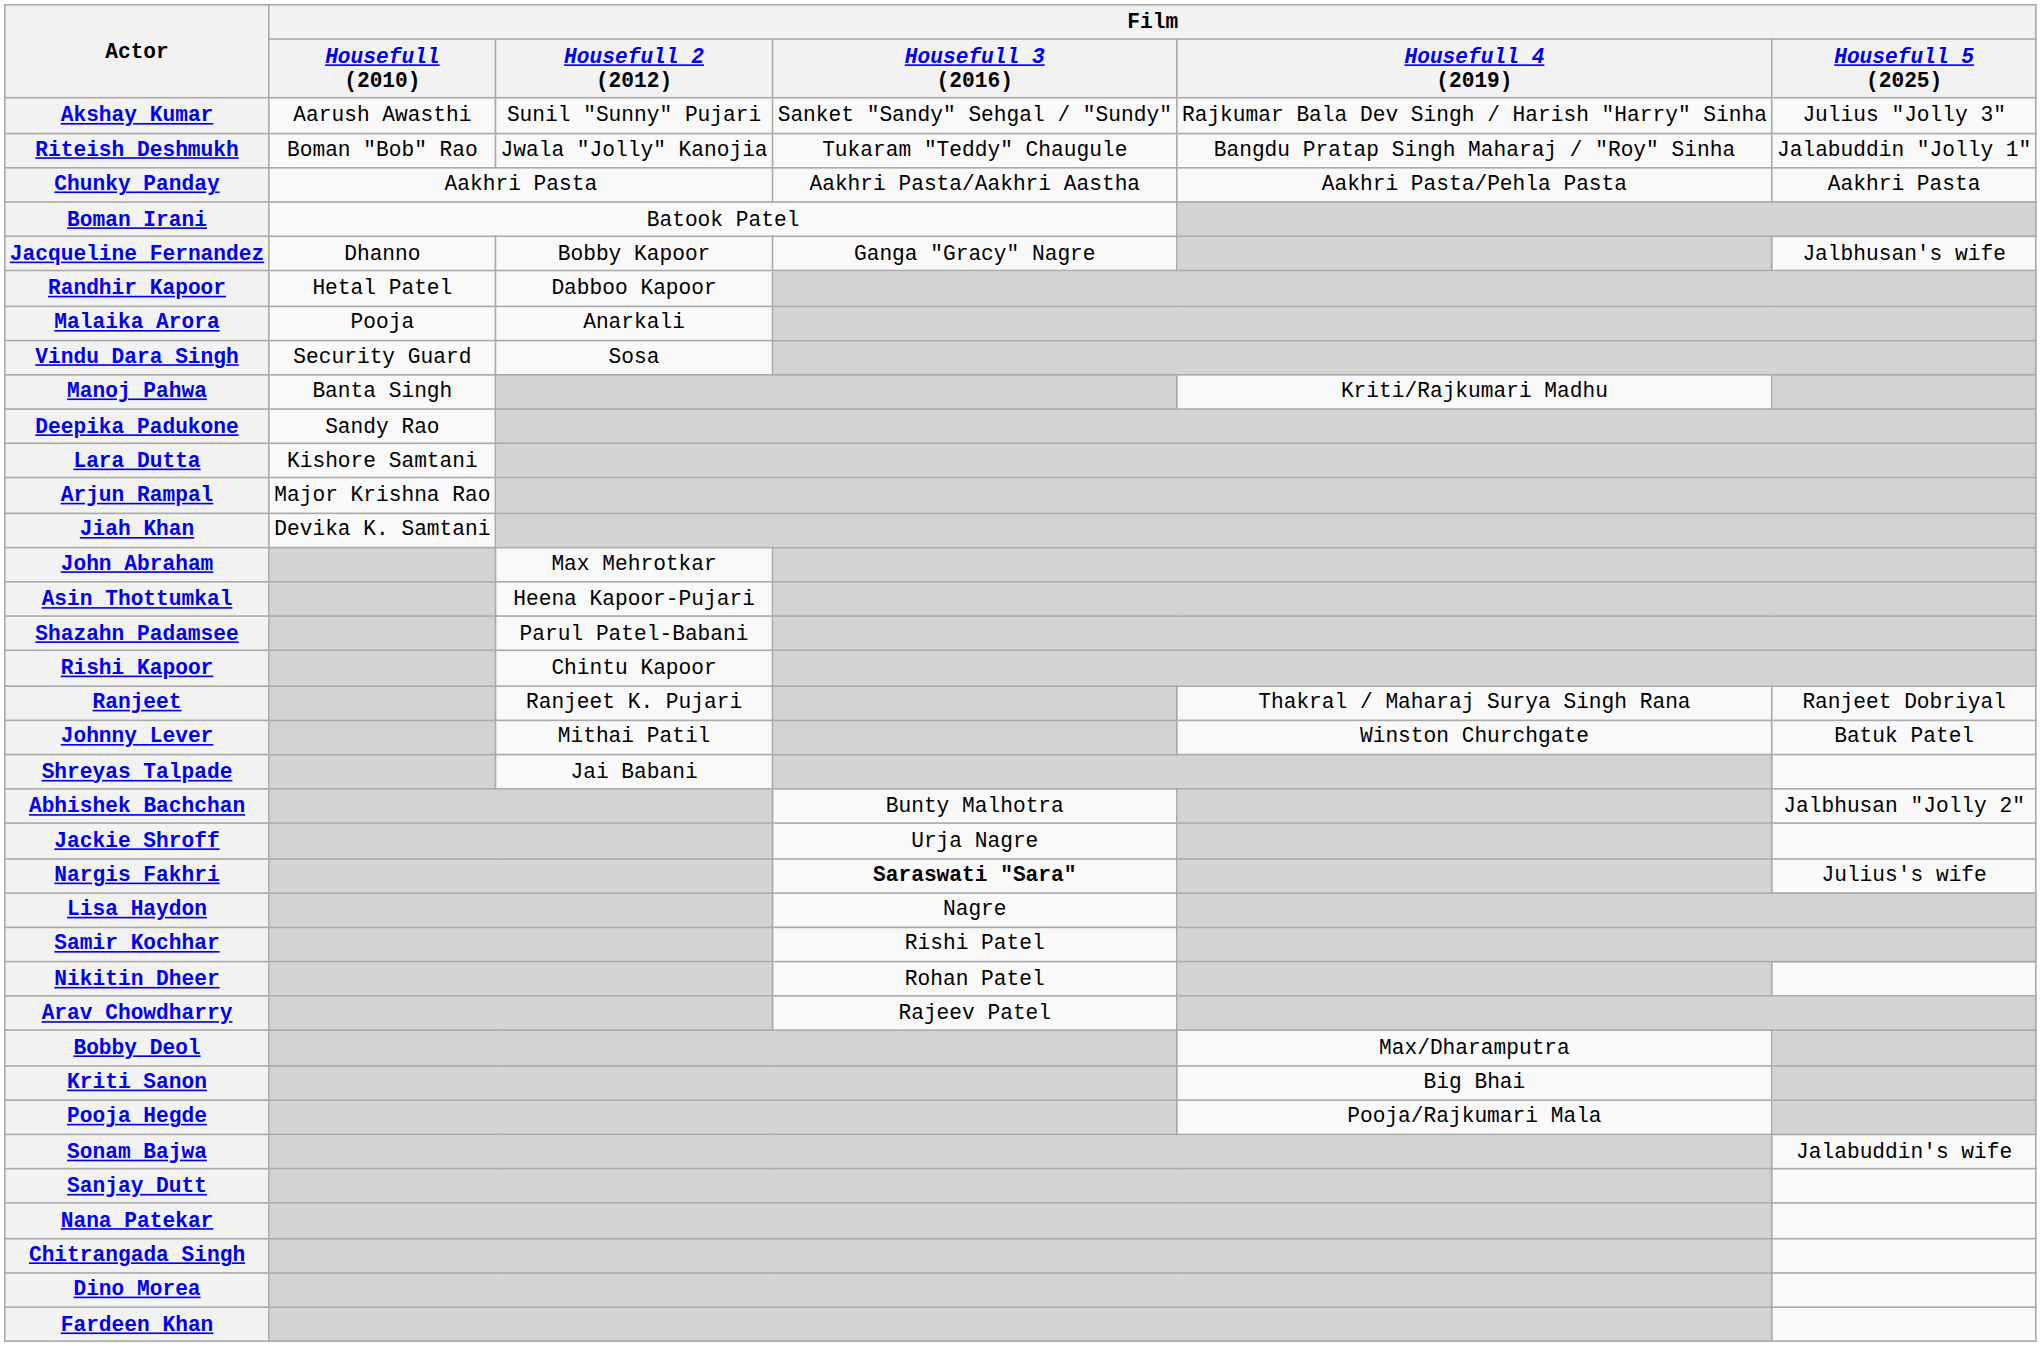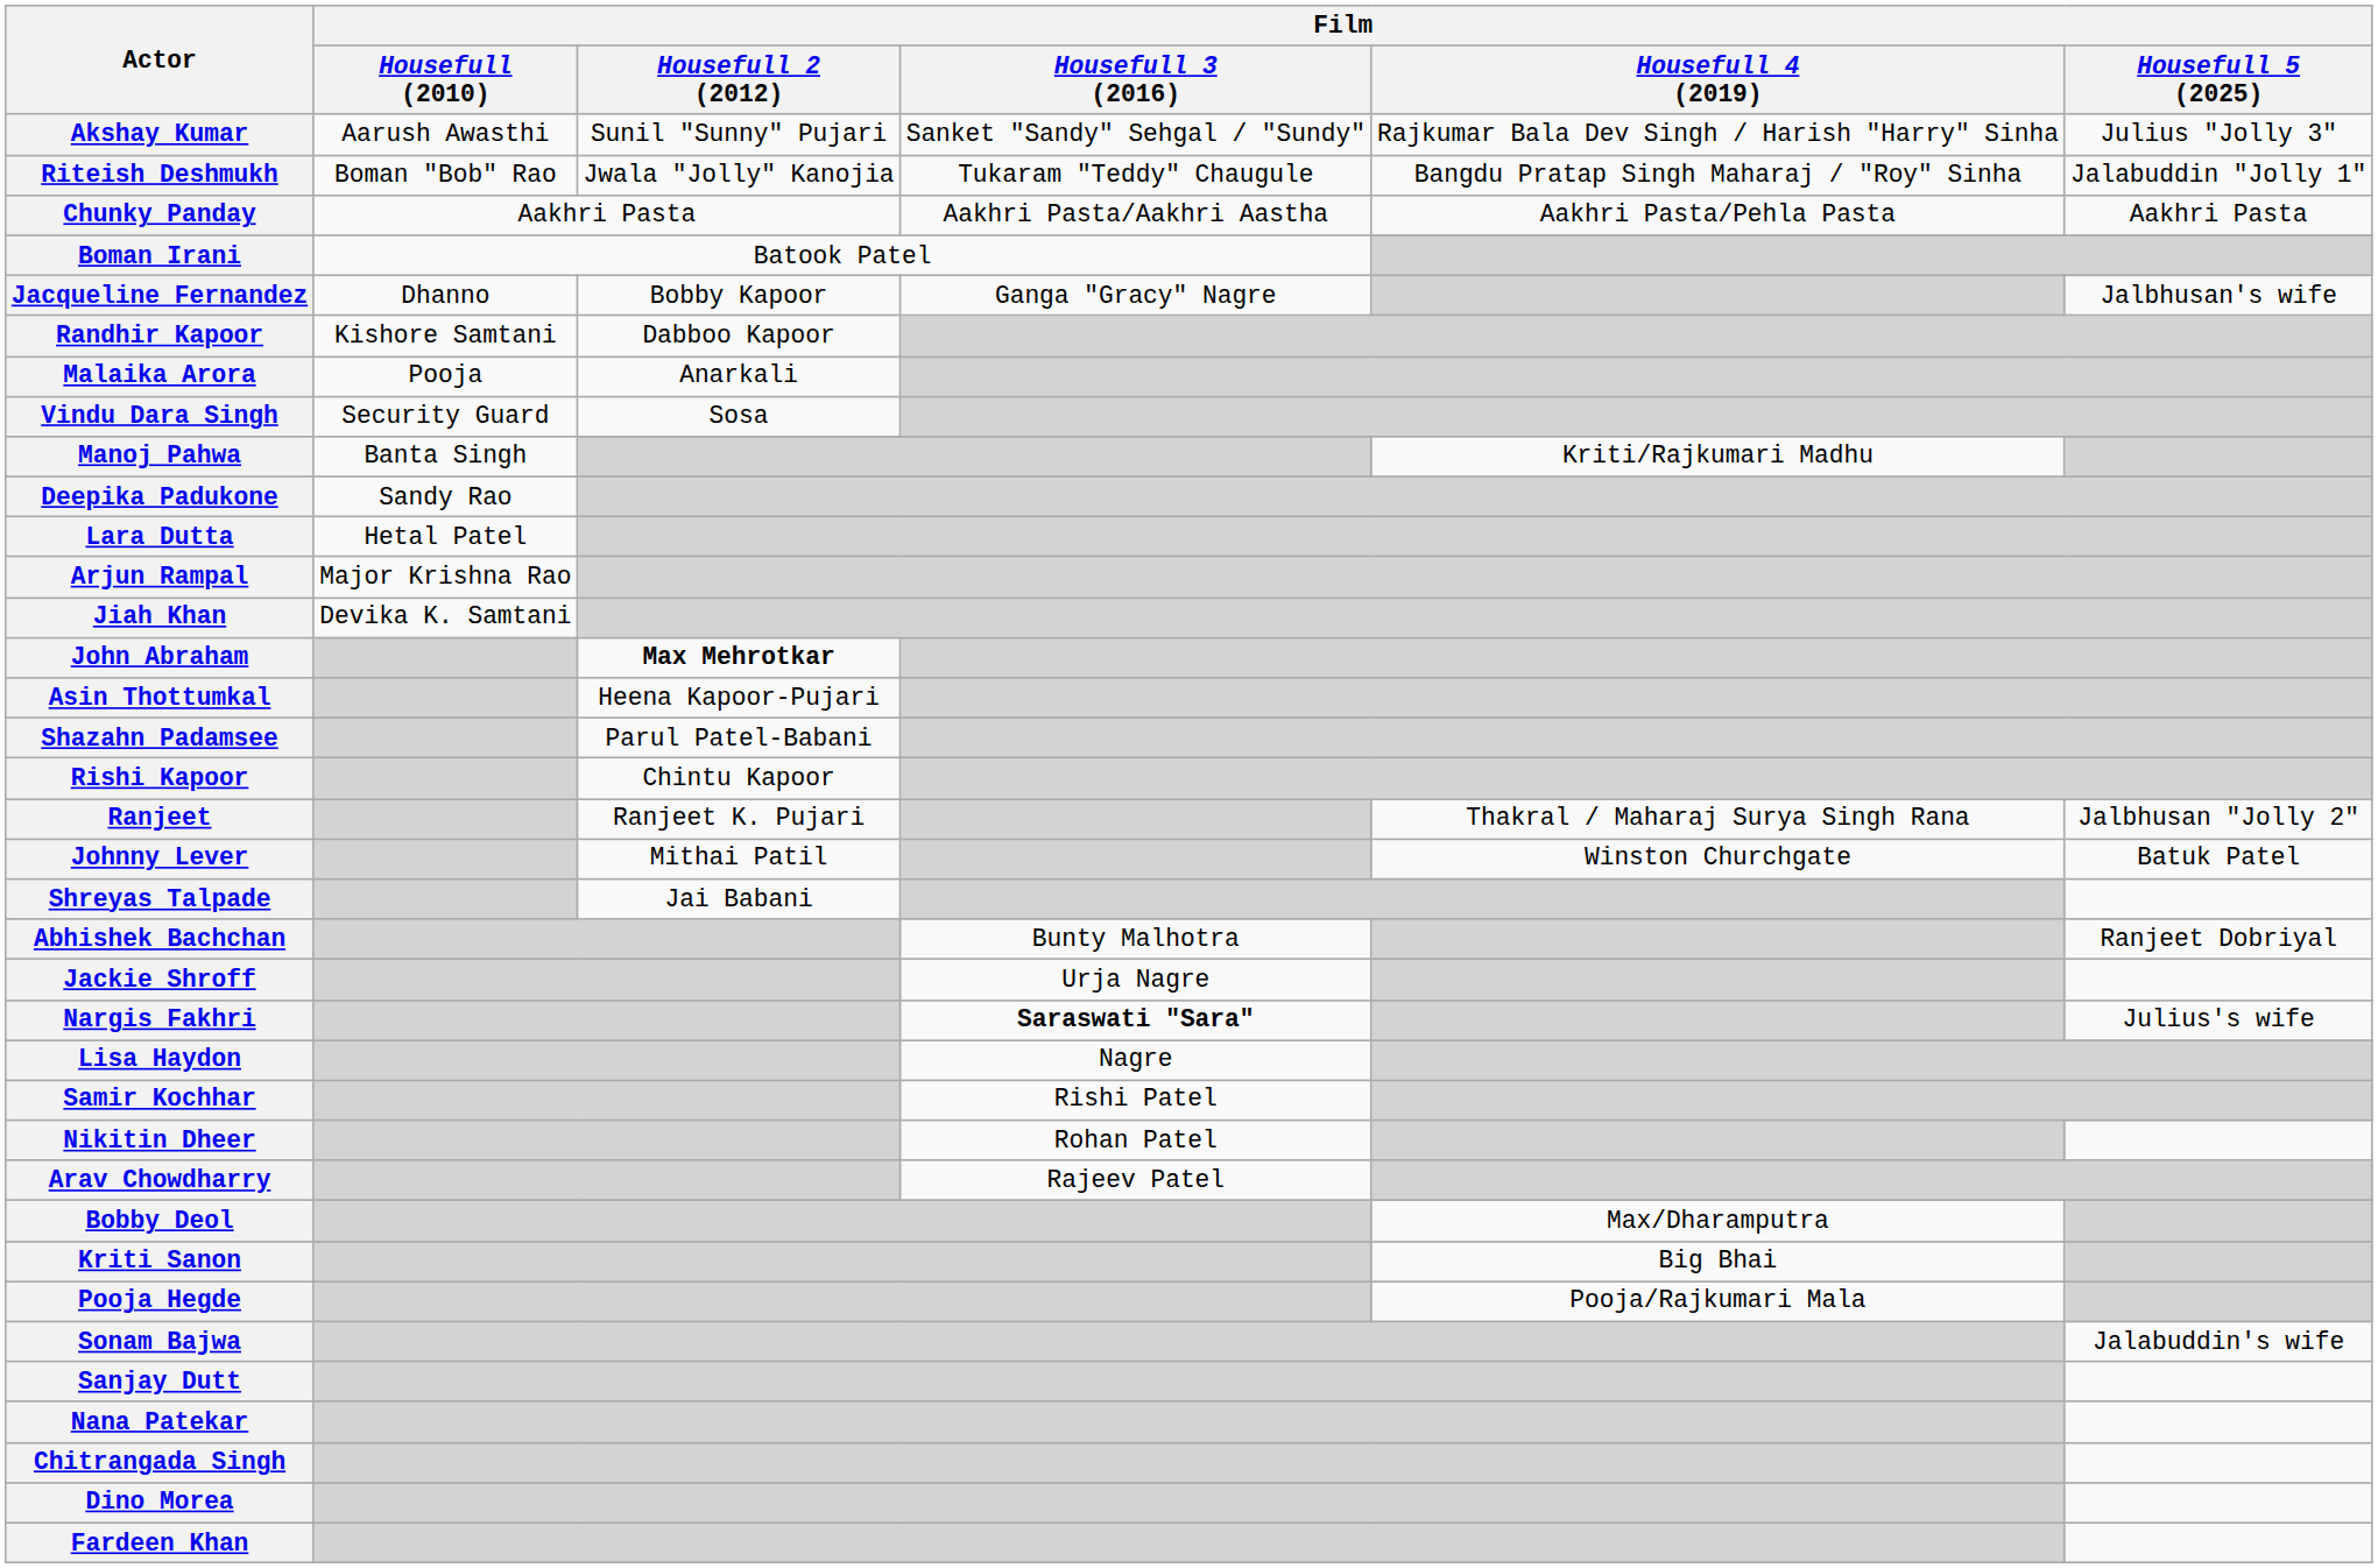Randhir Kapoor | Film / Housefull (2010): Hetal Patel -> Kishore Samtani
Lara Dutta | Film / Housefull (2010): Kishore Samtani -> Hetal Patel
John Abraham | Film / Housefull 2 (2012): normal -> bold
Ranjeet | Film / Housefull 5 (2025): Ranjeet Dobriyal -> Jalbhusan "Jolly 2"
Abhishek Bachchan | Film / Housefull 5 (2025): Jalbhusan "Jolly 2" -> Ranjeet Dobriyal
